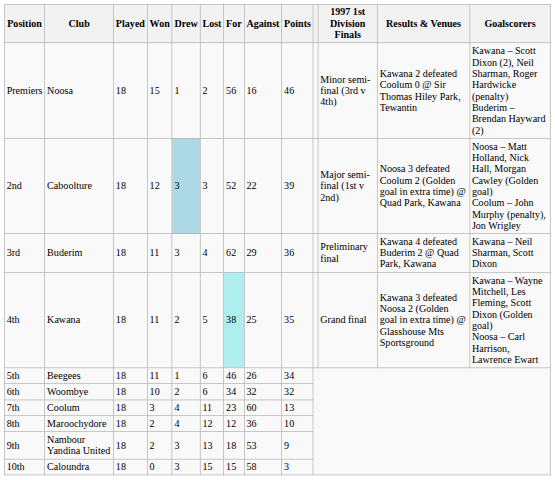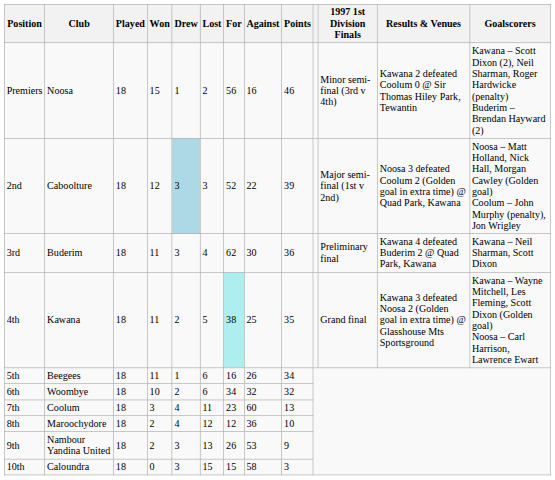3rd | Against: 29 -> 30
5th | For: 46 -> 16
9th | For: 18 -> 26
